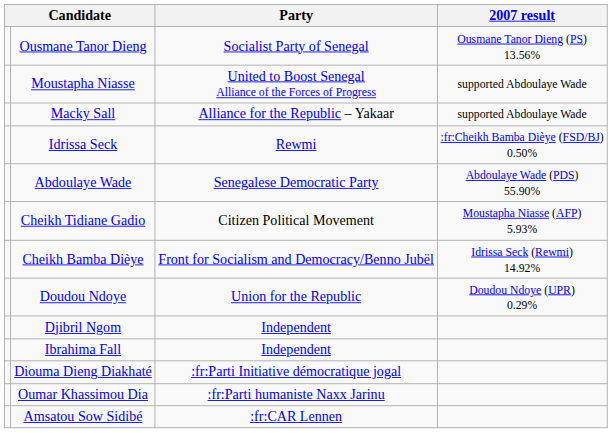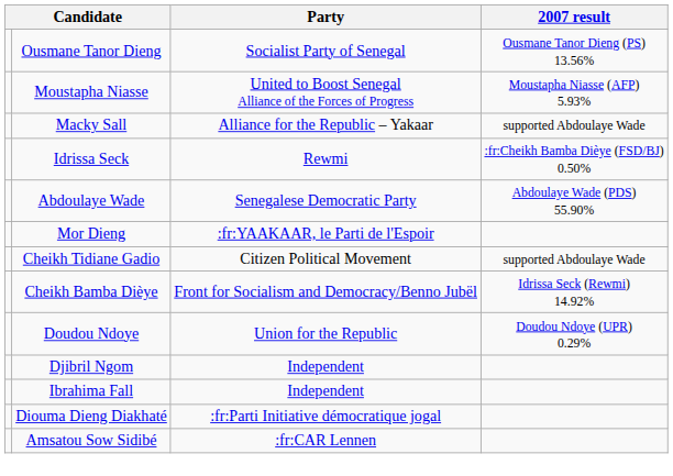Moustapha Niasse | 2007 result: supported Abdoulaye Wade -> Moustapha Niasse (AFP) 5.93%
+ row: Mor Dieng | :fr:YAAKAAR, le Parti de l'Espoir
Cheikh Tidiane Gadio | 2007 result: Moustapha Niasse (AFP) 5.93% -> supported Abdoulaye Wade
- row: Oumar Khassimou Dia | :fr:Parti humaniste Naxx Jarinu
